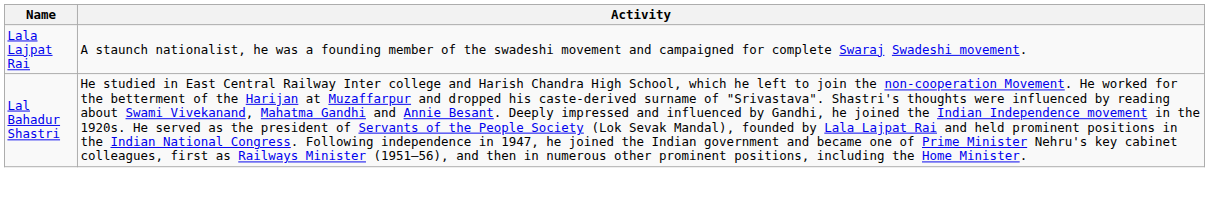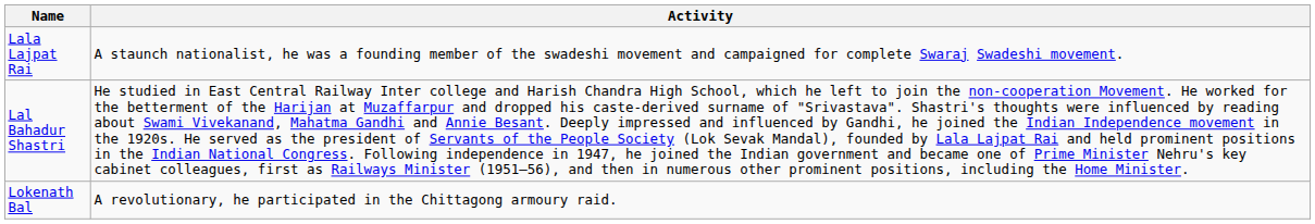+ row: Lokenath Bal | A revolutionary, he participated in the Chittagong armoury raid.
